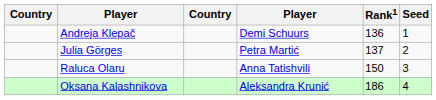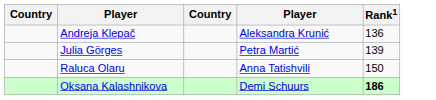- column: Seed | 1 | 2 | 3 | 4
Andreja Klepač | column 4: Demi Schuurs -> Aleksandra Krunić
Julia Görges | Rank1: 137 -> 139
Oksana Kalashnikova | column 4: Aleksandra Krunić -> Demi Schuurs
Oksana Kalashnikova | Rank1: normal -> bold
